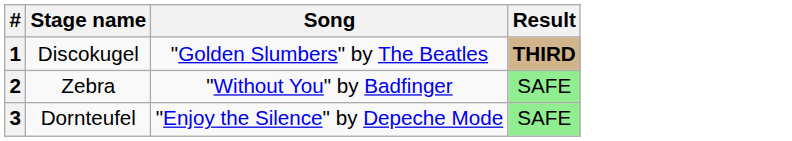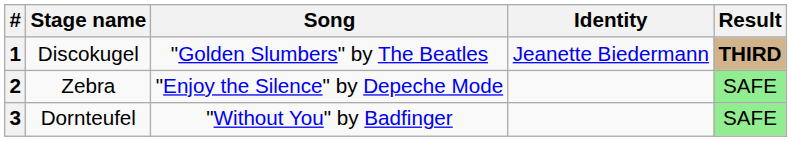+ column: Identity | Jeanette Biedermann
2 | Song: "Without You" by Badfinger -> "Enjoy the Silence" by Depeche Mode
3 | Song: "Enjoy the Silence" by Depeche Mode -> "Without You" by Badfinger
